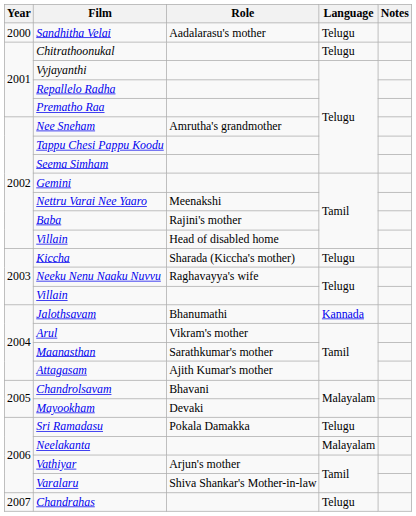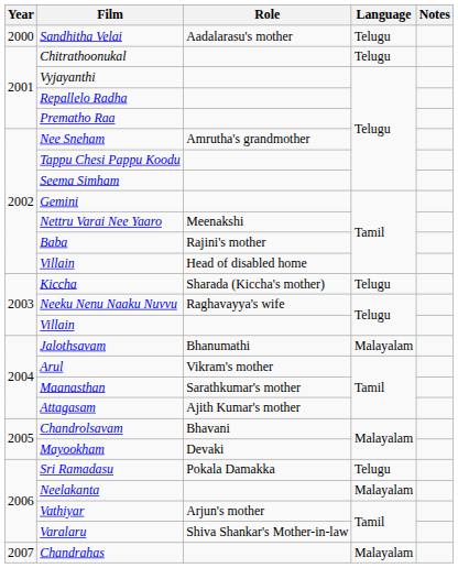Jalothsavam | Language: Kannada -> Malayalam
Chandrahas | Language: Telugu -> Malayalam
